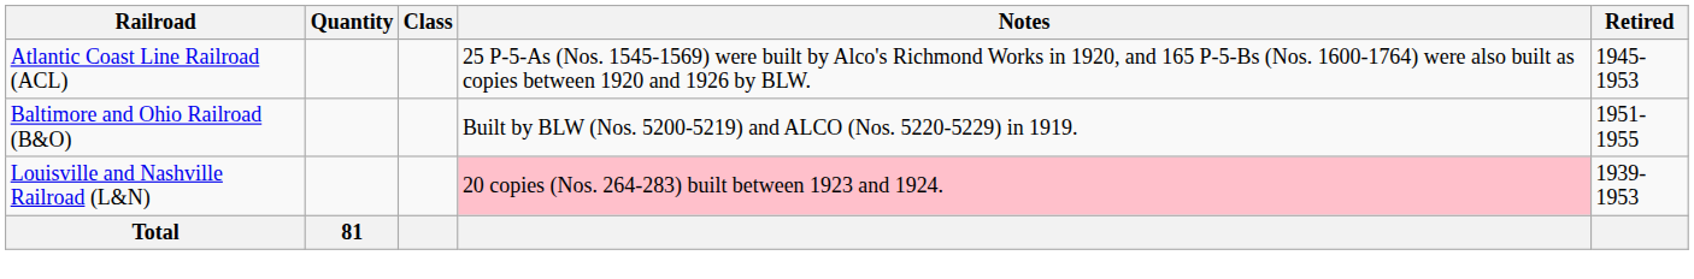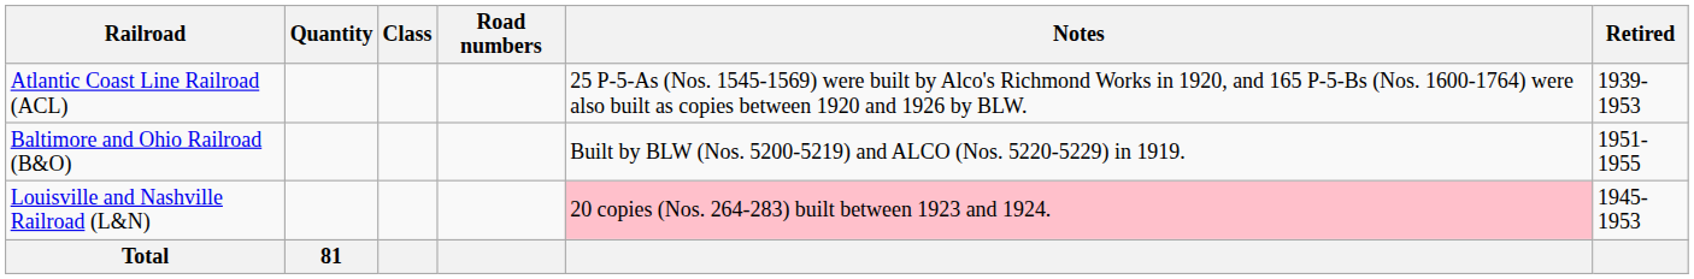+ column: Road numbers
Atlantic Coast Line Railroad (ACL) | Retired: 1945-1953 -> 1939-1953
Louisville and Nashville Railroad (L&N) | Retired: 1939-1953 -> 1945-1953
